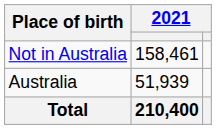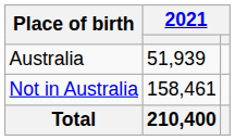rows swapped: Australia <-> Not in Australia
